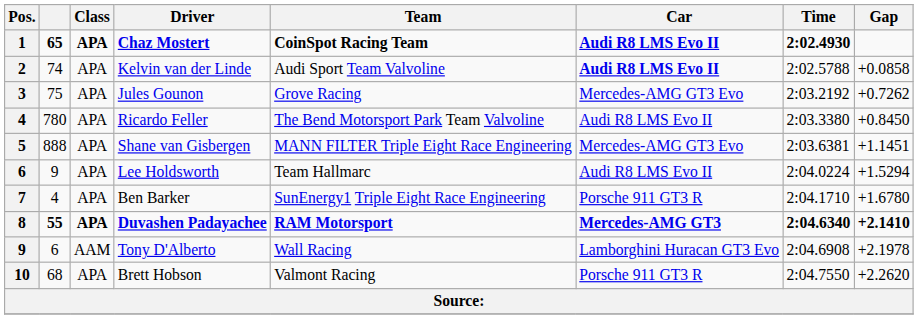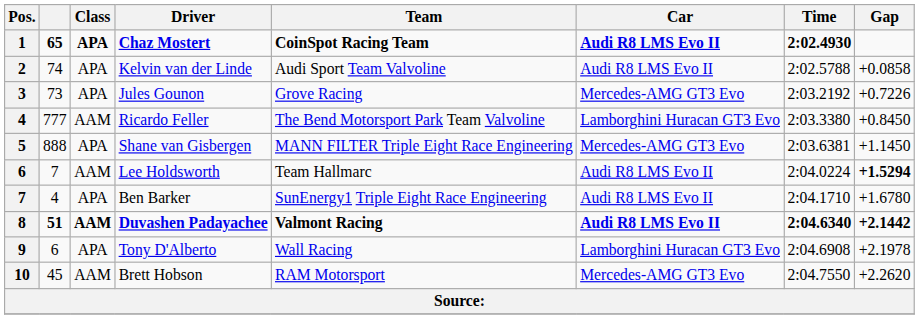Kelvin van der Linde | Car: bold -> normal
Jules Gounon | column 2: 75 -> 73
Jules Gounon | Gap: +0.7262 -> +0.7226
Ricardo Feller | column 2: 780 -> 777
Ricardo Feller | Class: APA -> AAM
Ricardo Feller | Car: Audi R8 LMS Evo II -> Lamborghini Huracan GT3 Evo
Shane van Gisbergen | Gap: +1.1451 -> +1.1450
Lee Holdsworth | column 2: 9 -> 7
Lee Holdsworth | Class: APA -> AAM
Lee Holdsworth | Gap: normal -> bold
Ben Barker | Car: Porsche 911 GT3 R -> Audi R8 LMS Evo II
Duvashen Padayachee | column 2: 55 -> 51
Duvashen Padayachee | Class: APA -> AAM
Duvashen Padayachee | Team: RAM Motorsport -> Valmont Racing
Duvashen Padayachee | Car: Mercedes-AMG GT3 -> Audi R8 LMS Evo II
Duvashen Padayachee | Gap: +2.1410 -> +2.1442
Tony D'Alberto | Class: AAM -> APA
Brett Hobson | column 2: 68 -> 45
Brett Hobson | Class: APA -> AAM
Brett Hobson | Team: Valmont Racing -> RAM Motorsport
Brett Hobson | Car: Porsche 911 GT3 R -> Mercedes-AMG GT3 Evo
